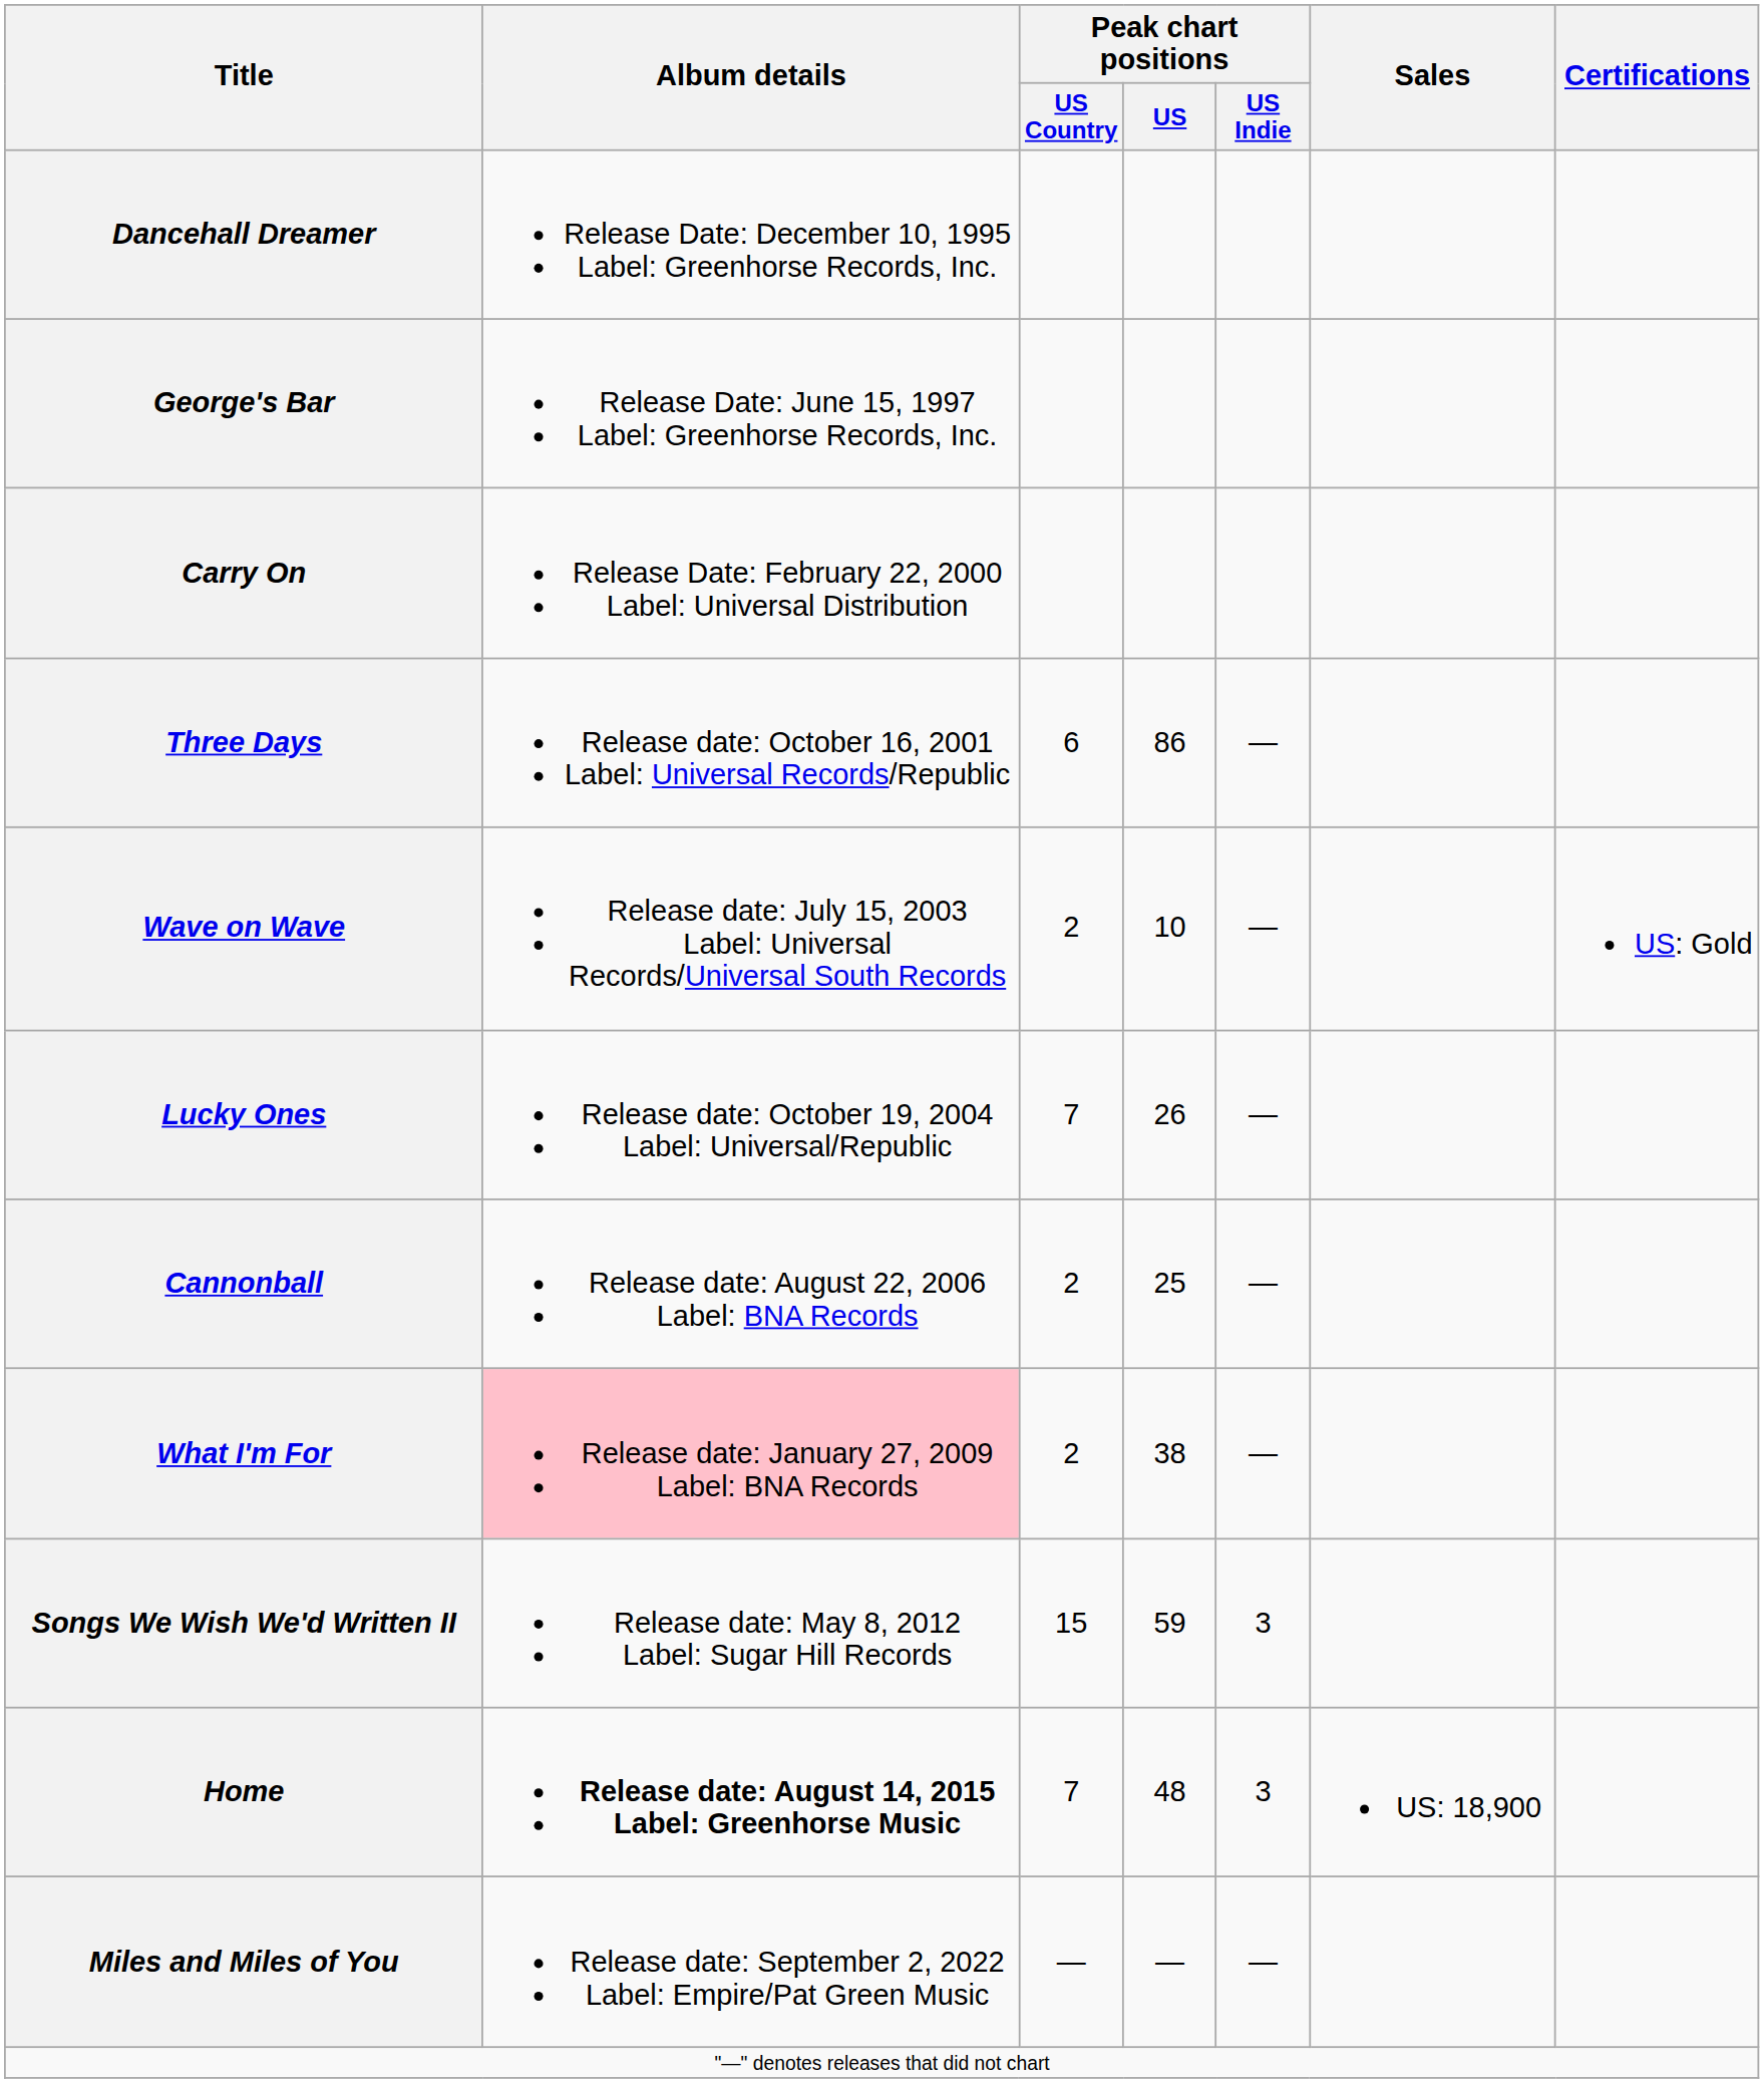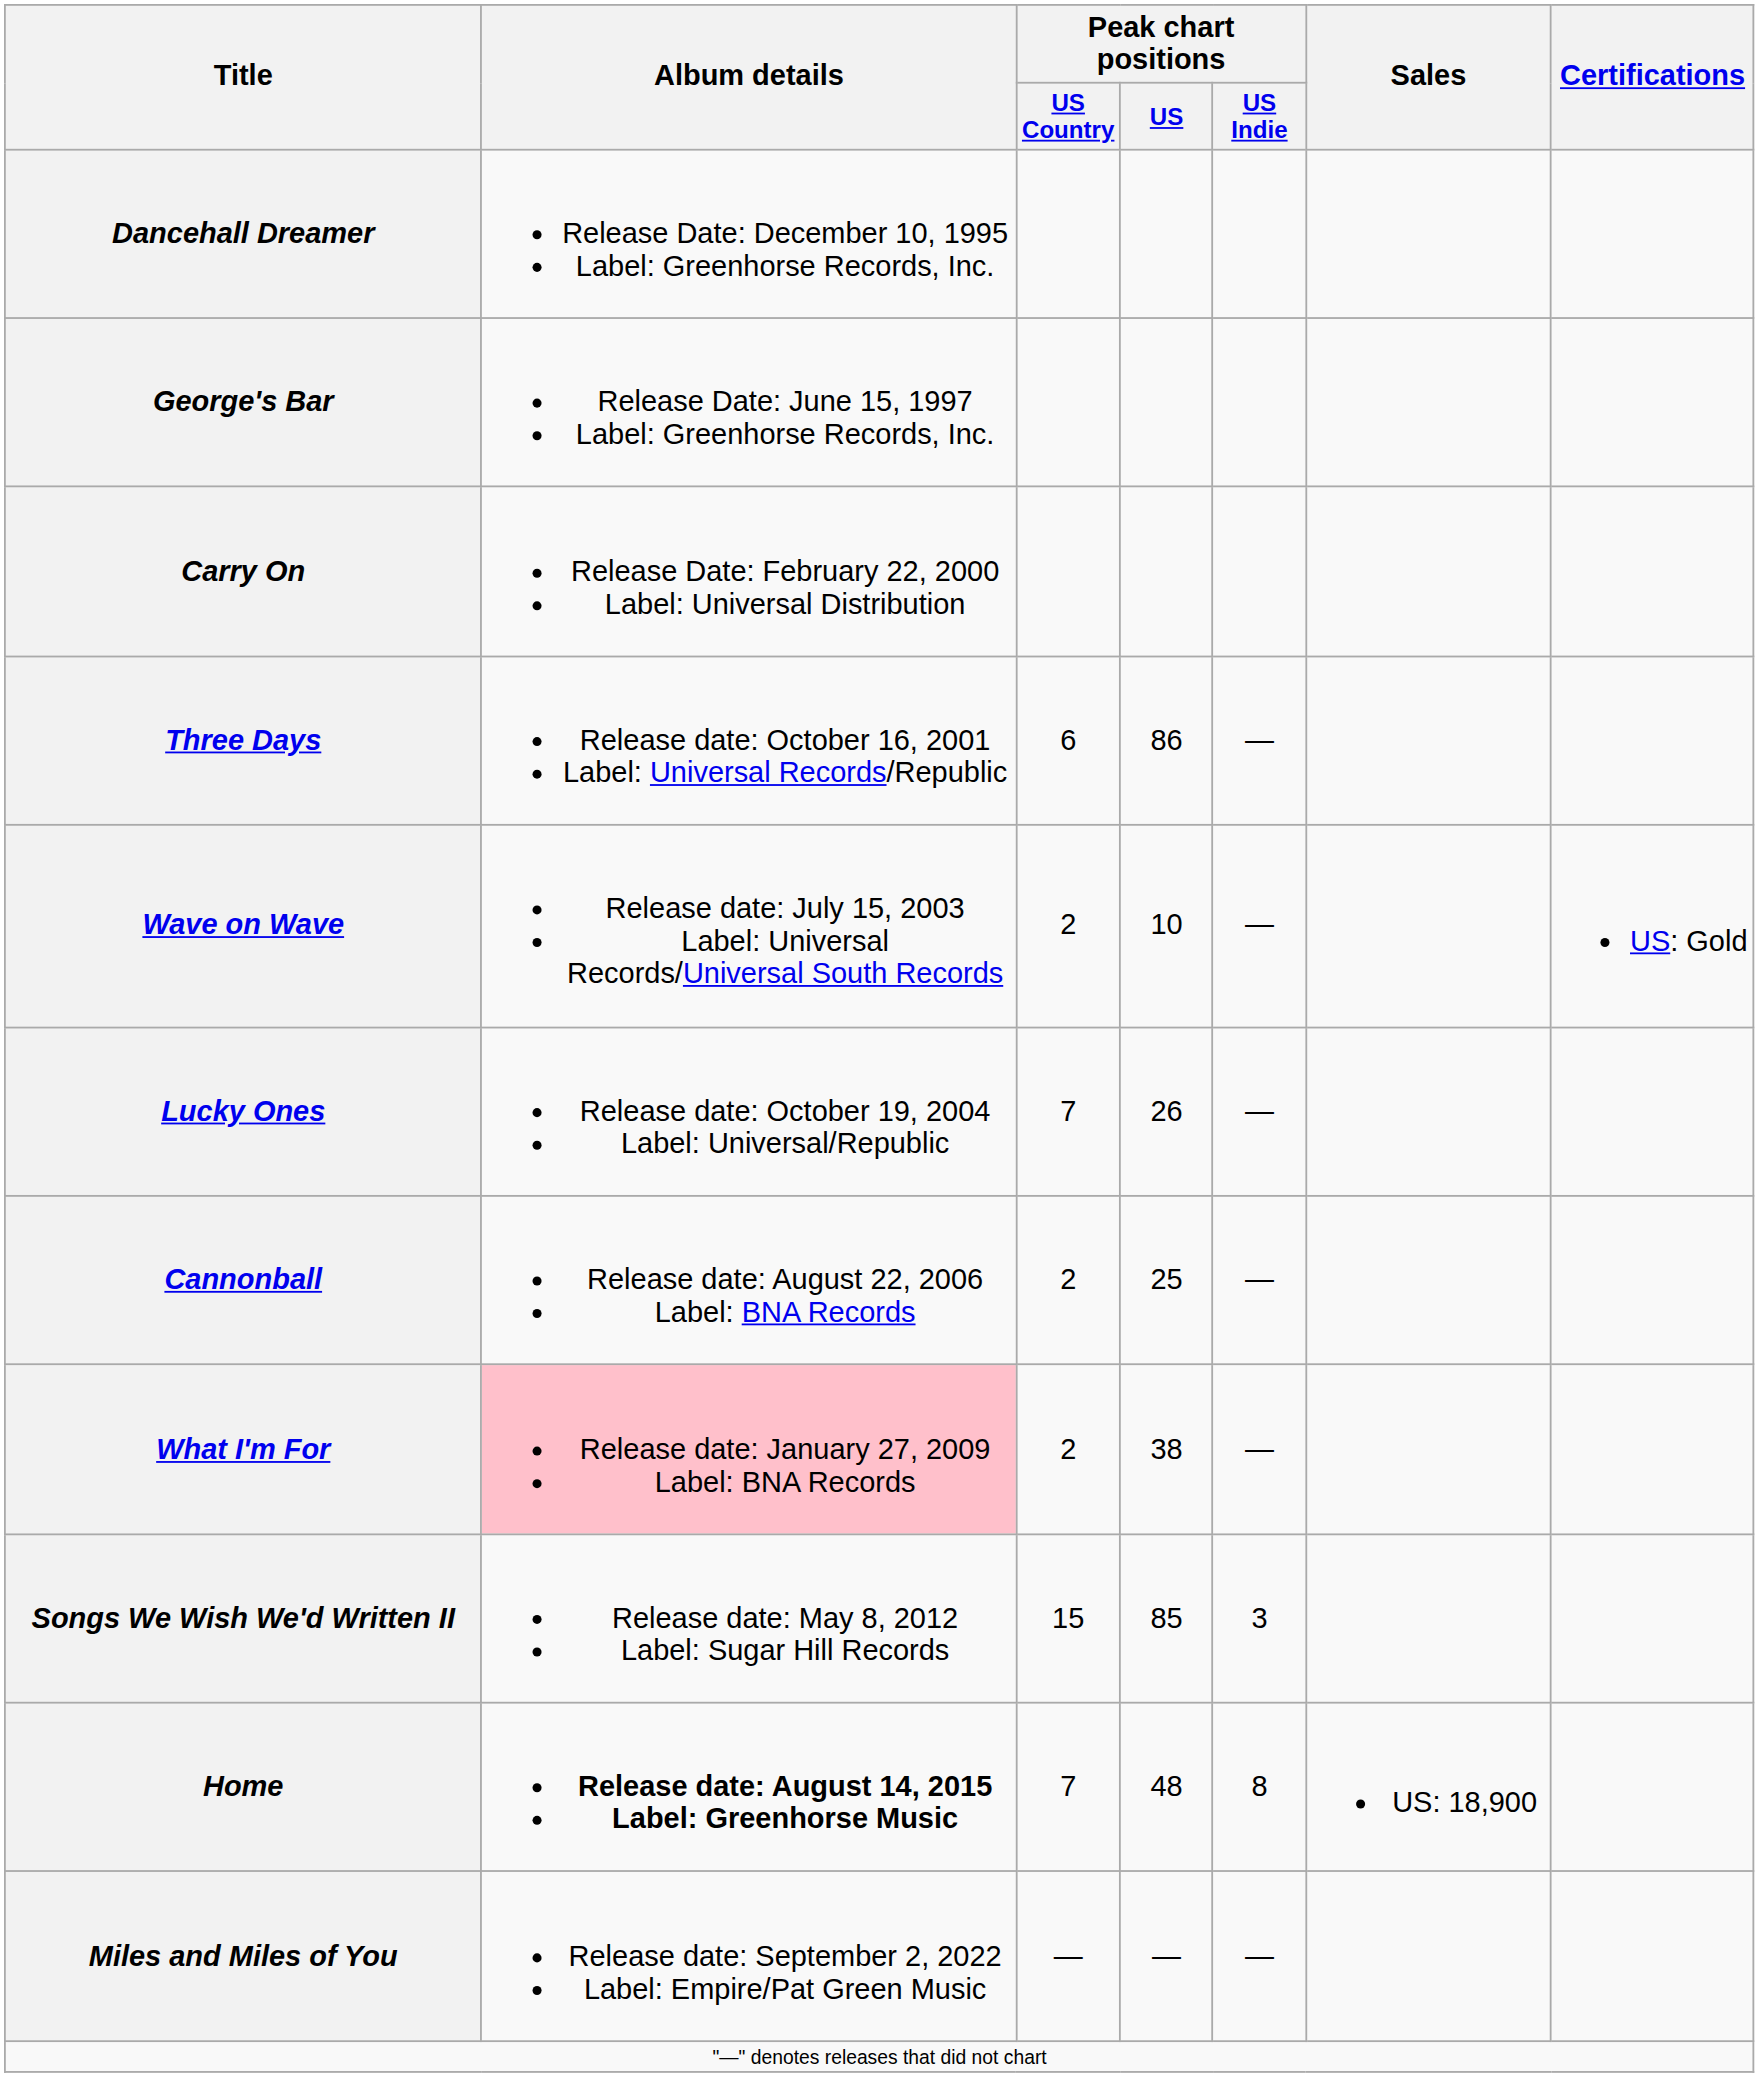Songs We Wish We'd Written II | Peak chart positions / US: 59 -> 85
Home | Peak chart positions / US Indie: 3 -> 8
